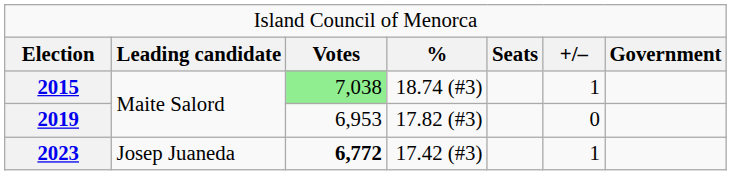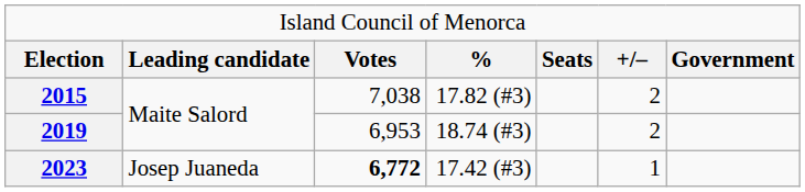2015 | column 3: lightgreen background -> no background
2015 | column 4: 18.74 (#3) -> 17.82 (#3)
2015 | column 6: 1 -> 2
2019 | column 4: 17.82 (#3) -> 18.74 (#3)
2019 | column 6: 0 -> 2
